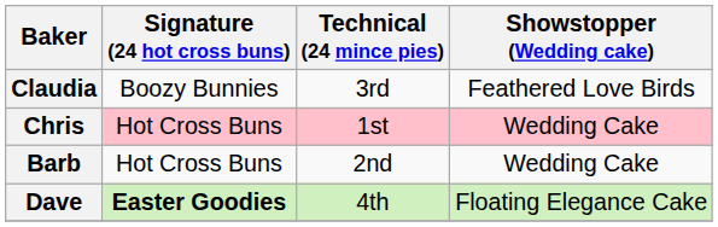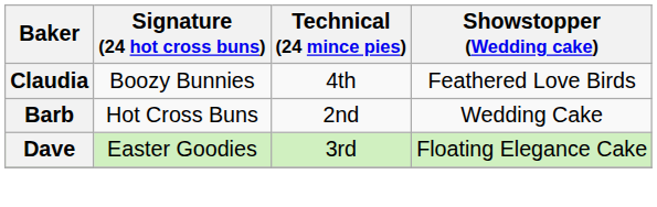Claudia | Technical (24 mince pies): 3rd -> 4th
- row: Chris | Hot Cross Buns | 1st | Wedding Cake
Dave | Signature (24 hot cross buns): bold -> normal
Dave | Technical (24 mince pies): 4th -> 3rd
